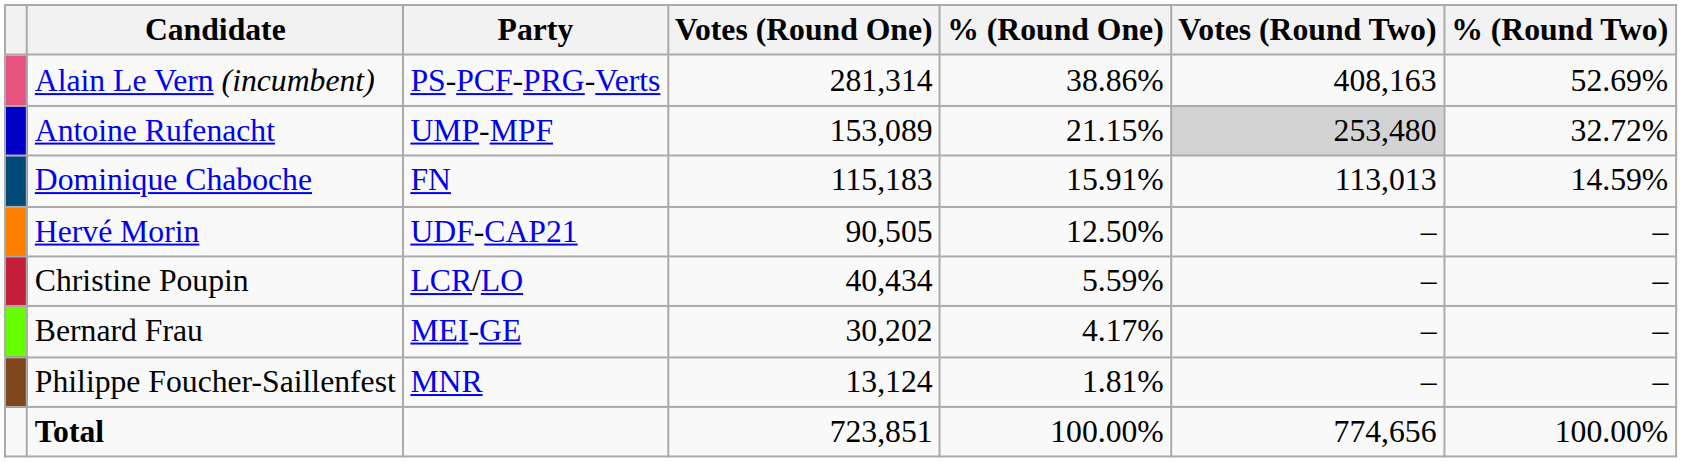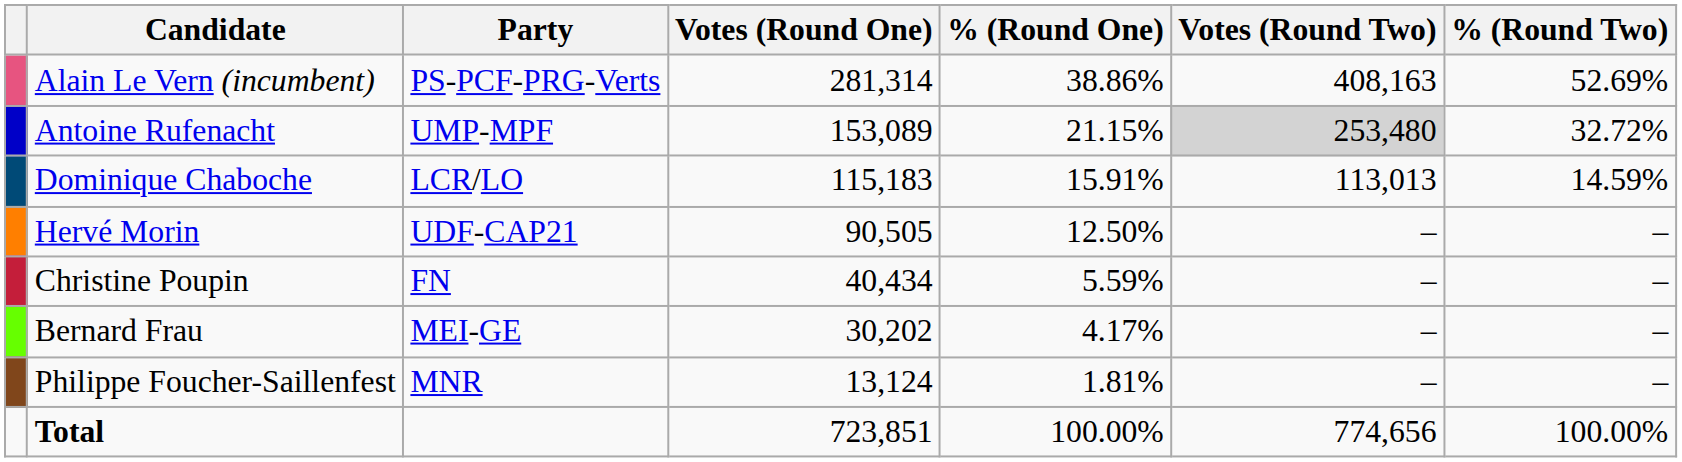Dominique Chaboche | Party: FN -> LCR/LO
Christine Poupin | Party: LCR/LO -> FN
